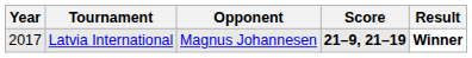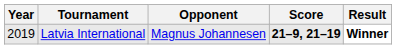Latvia International | Year: 2017 -> 2019
